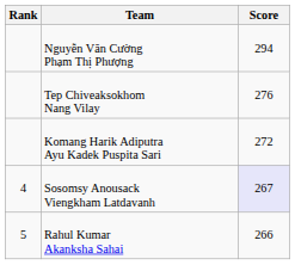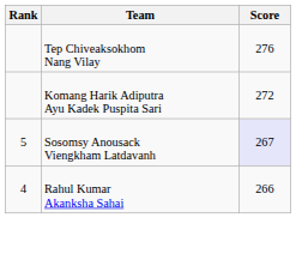- row: Nguyễn Văn Cường Phạm Thị Phượng | 294
Sosomsy Anousack Viengkham Latdavanh | Rank: 4 -> 5
Rahul Kumar Akanksha Sahai | Rank: 5 -> 4
